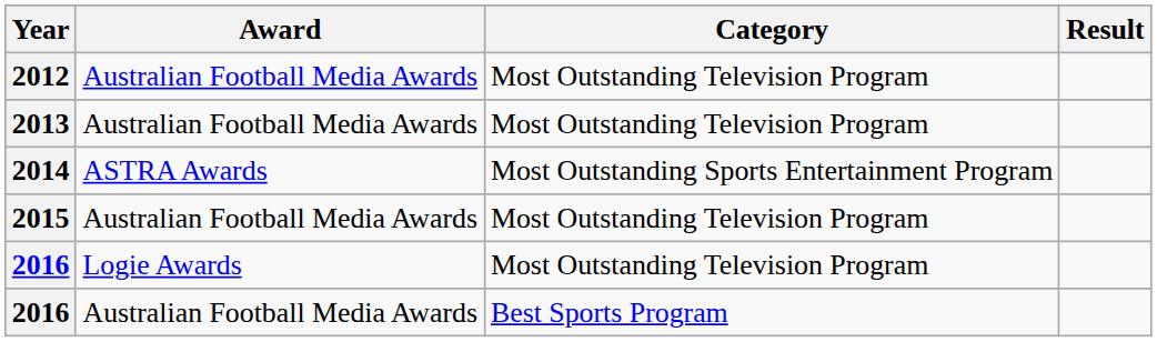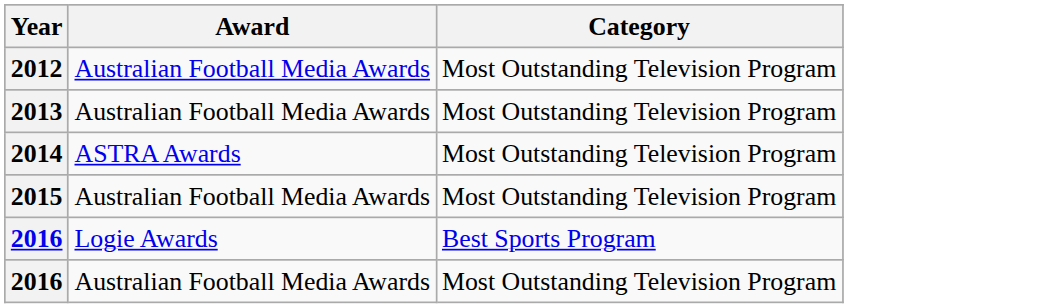- column: Result
2014 | Category: Most Outstanding Sports Entertainment Program -> Most Outstanding Television Program
2016 / Logie Awards | Category: Most Outstanding Television Program -> Best Sports Program
2016 / Australian Football Media Awards | Category: Best Sports Program -> Most Outstanding Television Program
